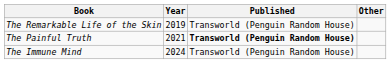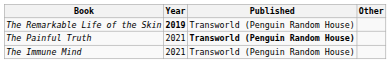The Remarkable Life of the Skin | Year: normal -> bold
The Immune Mind | Year: 2024 -> 2021
